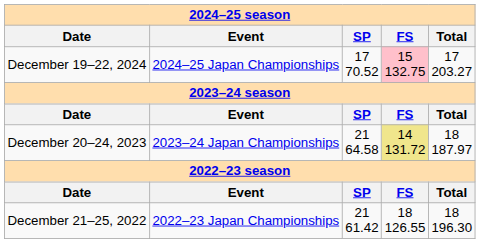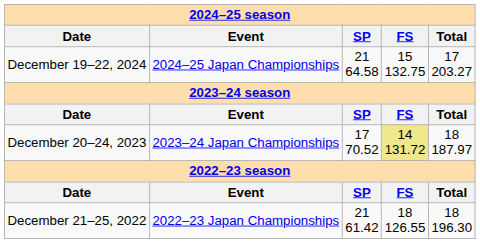December 19–22, 2024 | SP: 17 70.52 -> 21 64.58
December 19–22, 2024 | FS: pink background -> no background
December 20–24, 2023 | SP: 21 64.58 -> 17 70.52
